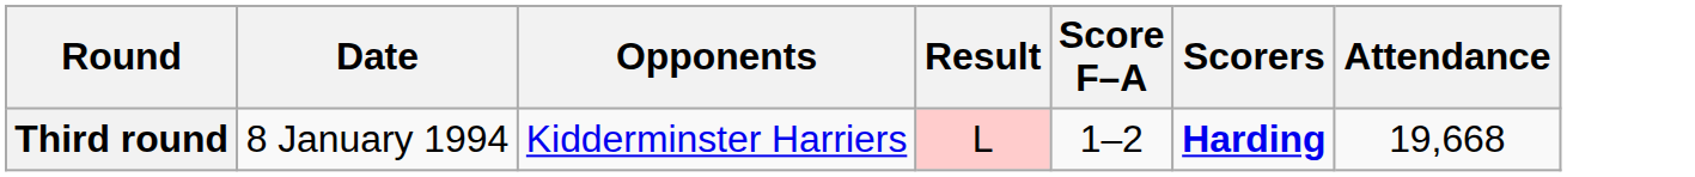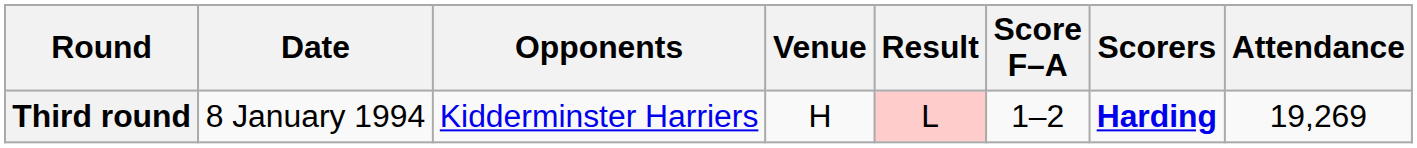+ column: Venue | H
Third round | Attendance: 19,668 -> 19,269
